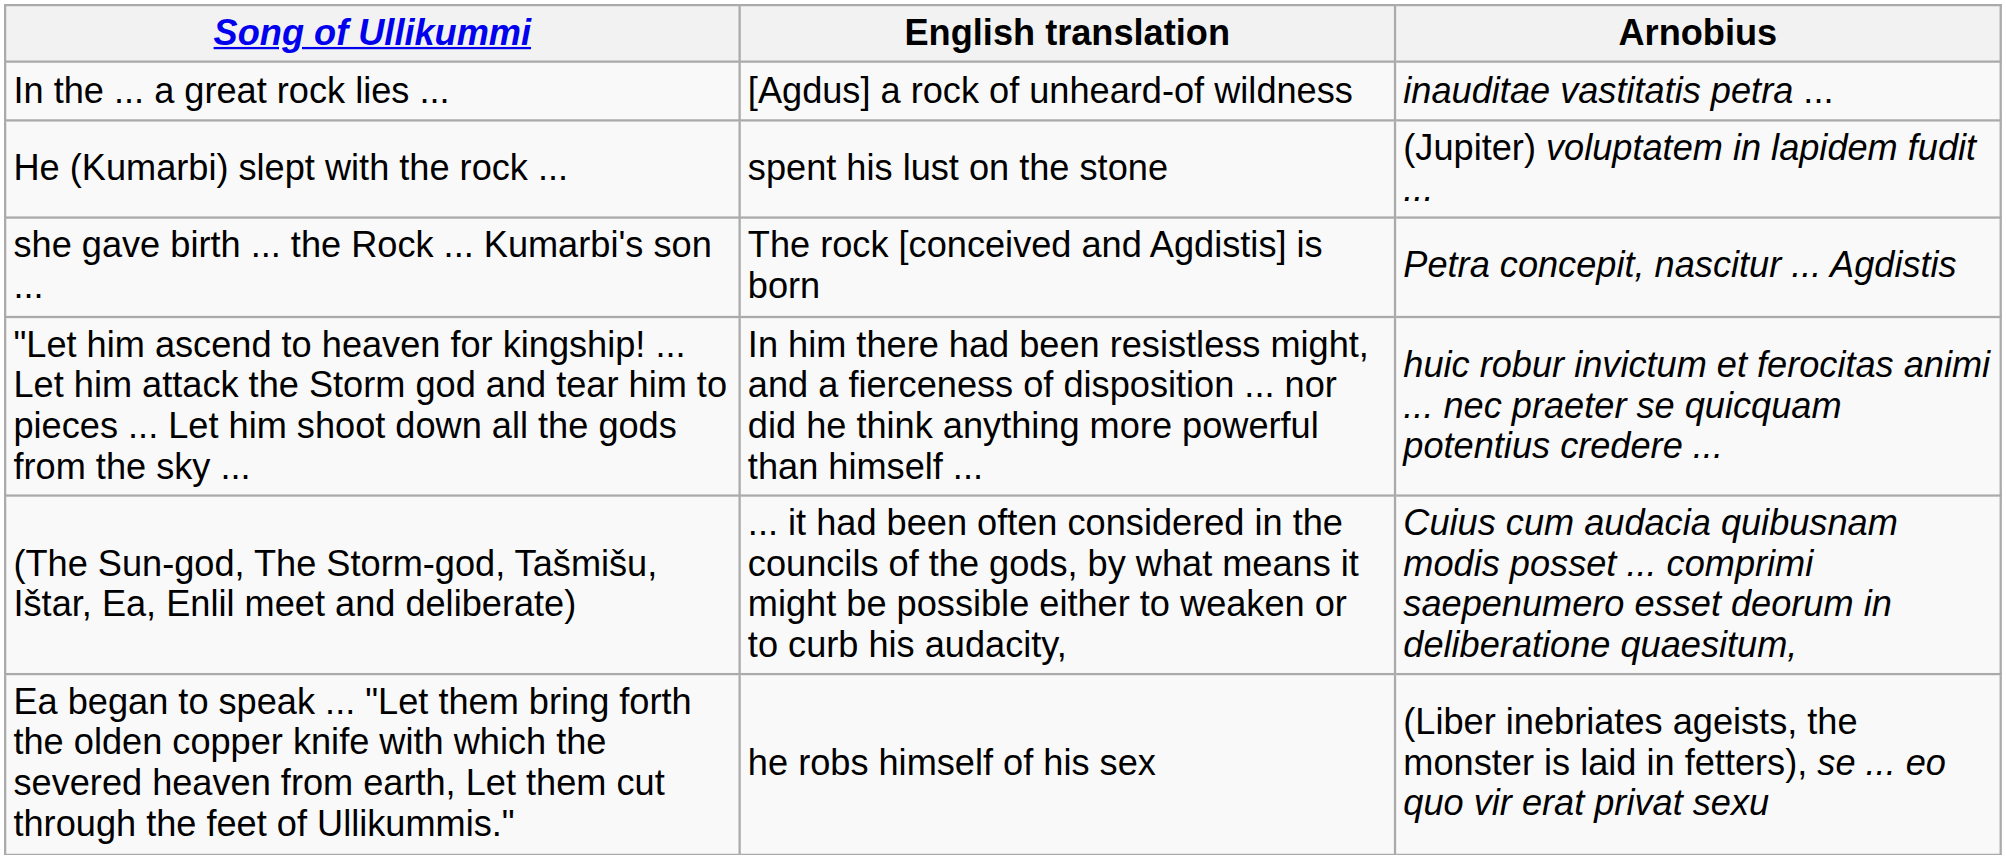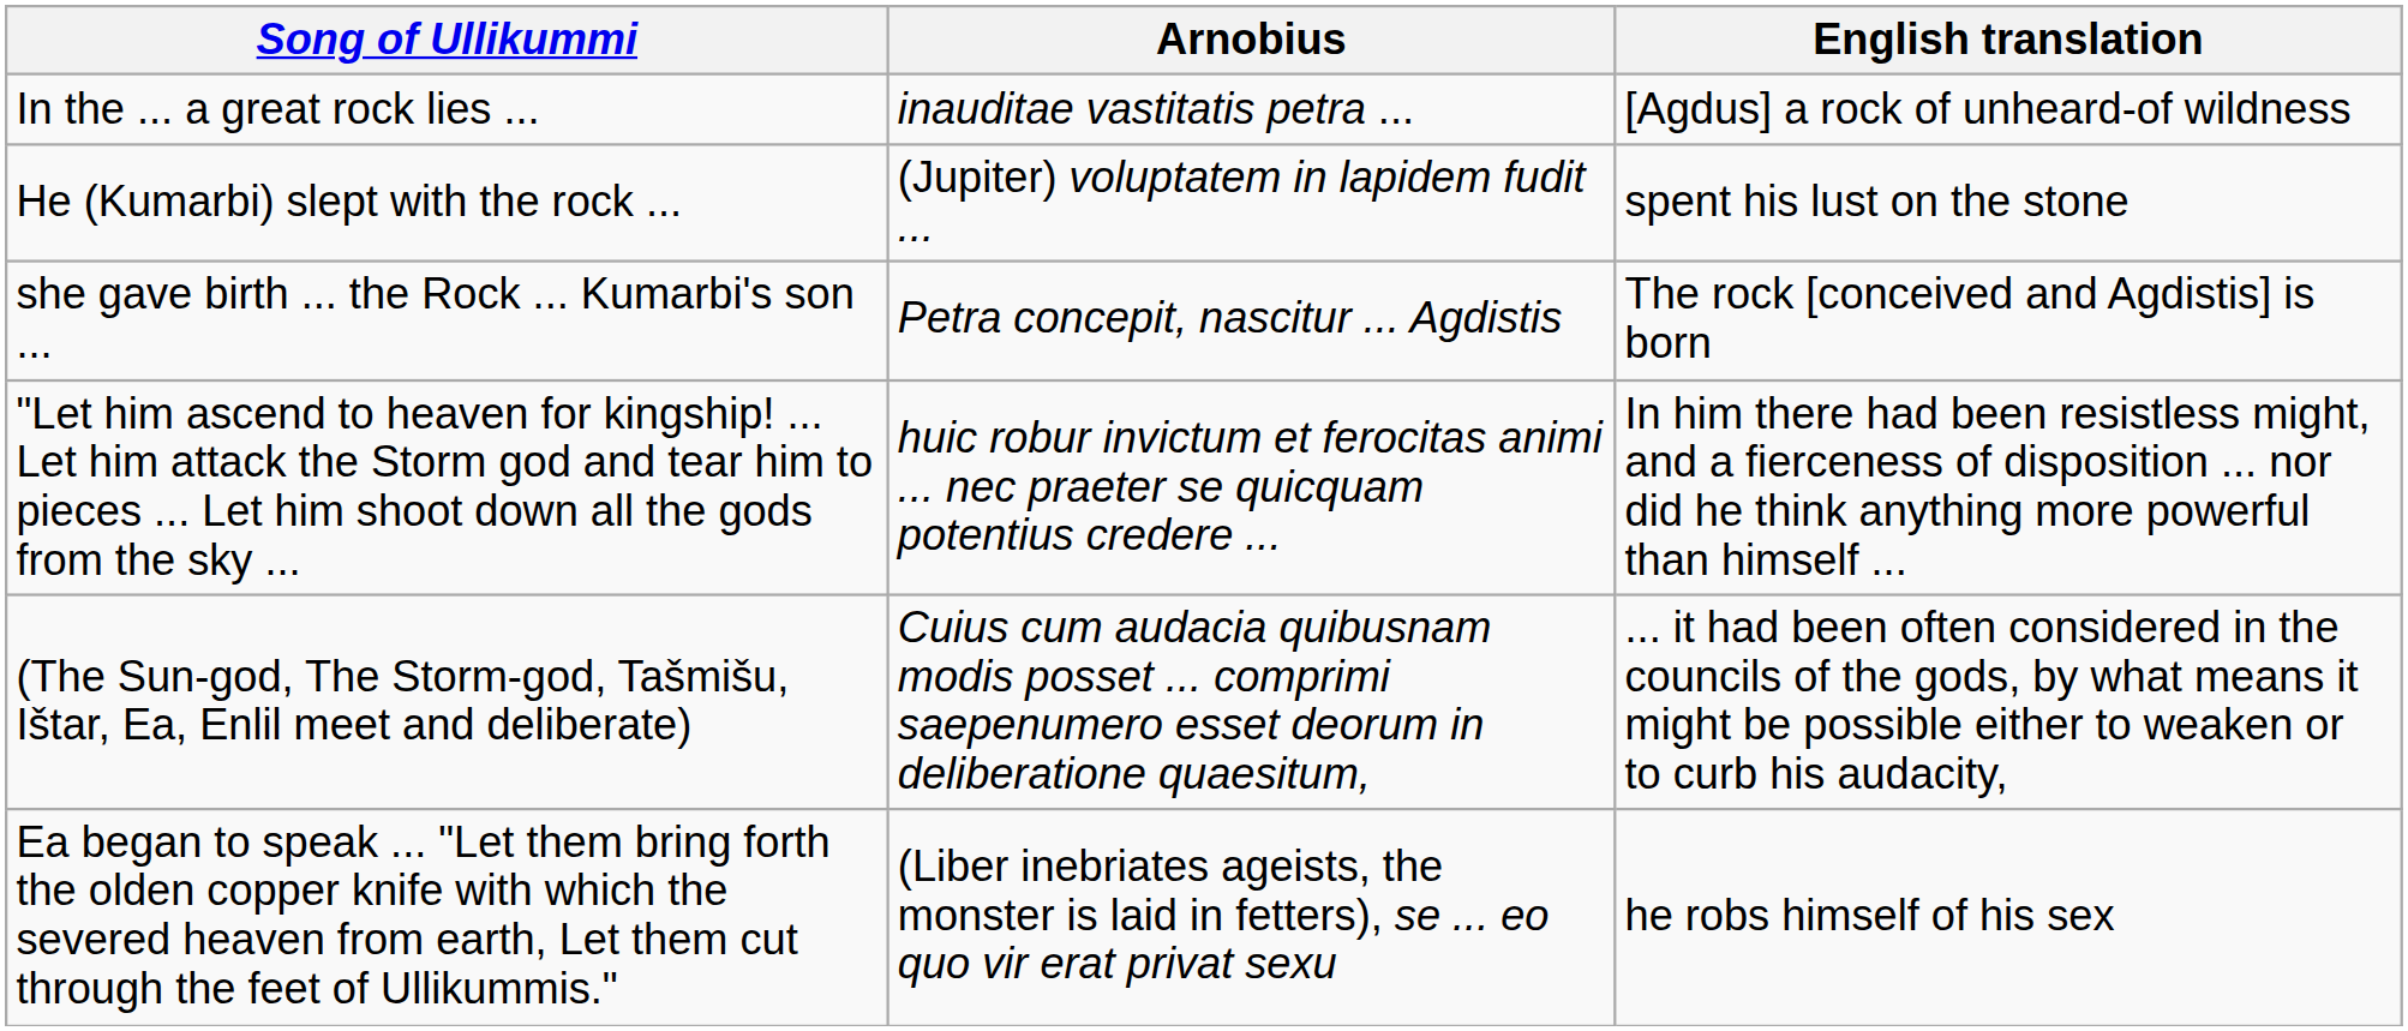columns swapped: Arnobius <-> English translation
